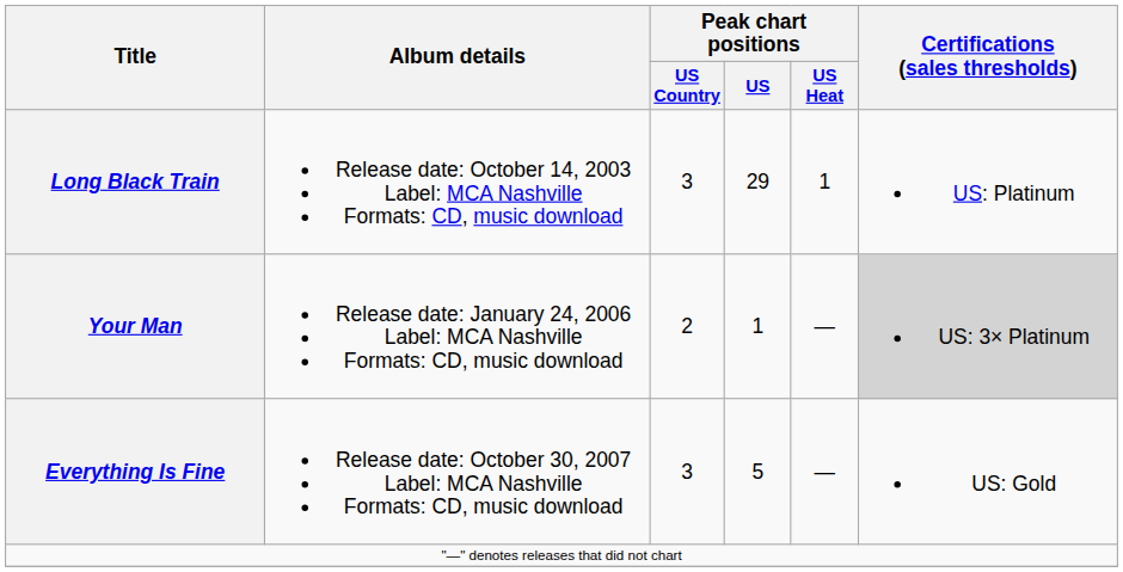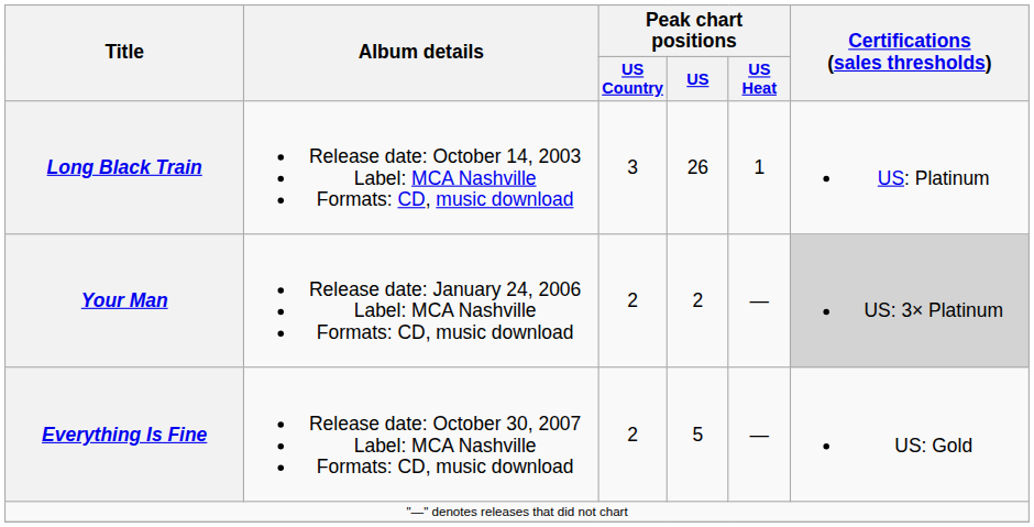Long Black Train | Peak chart positions / US: 29 -> 26
Your Man | Peak chart positions / US: 1 -> 2
Everything Is Fine | Peak chart positions / US Country: 3 -> 2
